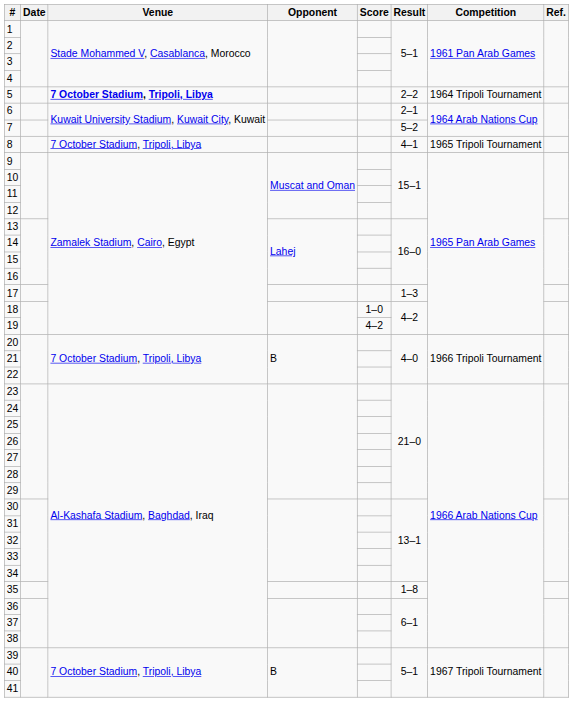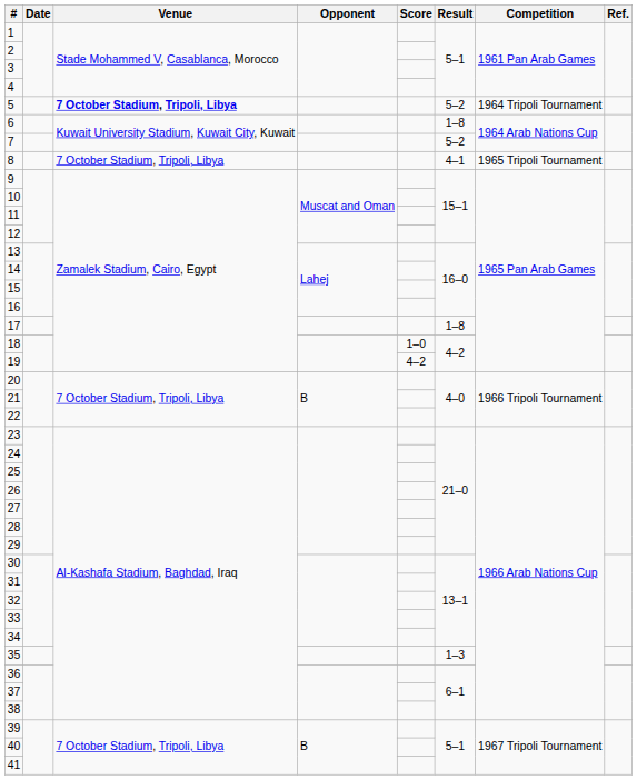5 | Result: 2–2 -> 5–2
6 | Result: 2–1 -> 1–8
17 | Result: 1–3 -> 1–8
35 | Result: 1–8 -> 1–3
